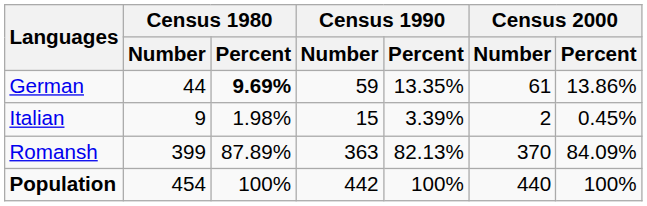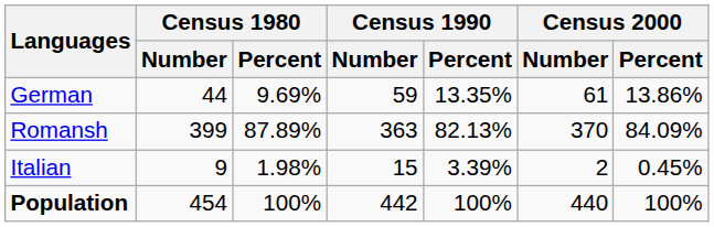German | Census 1980 / Percent: bold -> normal
rows swapped: Romansh <-> Italian
